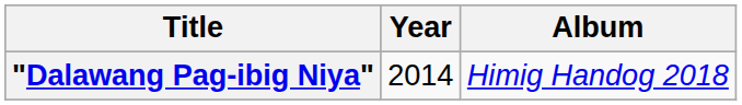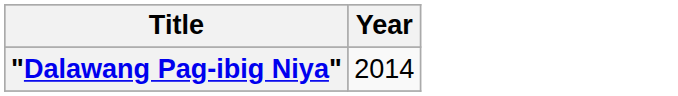- column: Album | Himig Handog 2018
